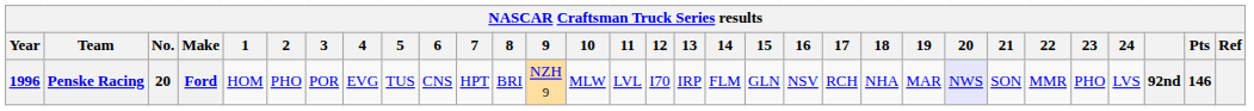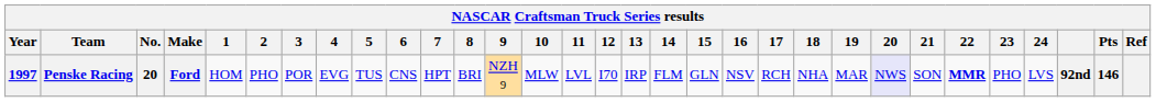Penske Racing | Year: 1996 -> 1997
Penske Racing | 22: normal -> bold
